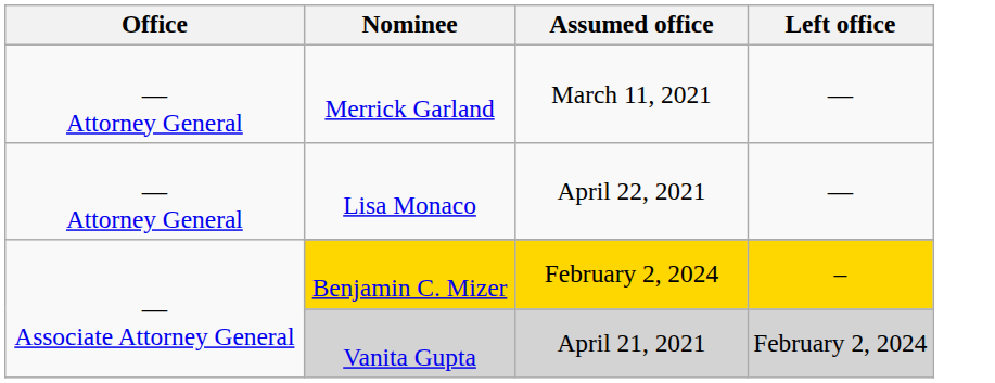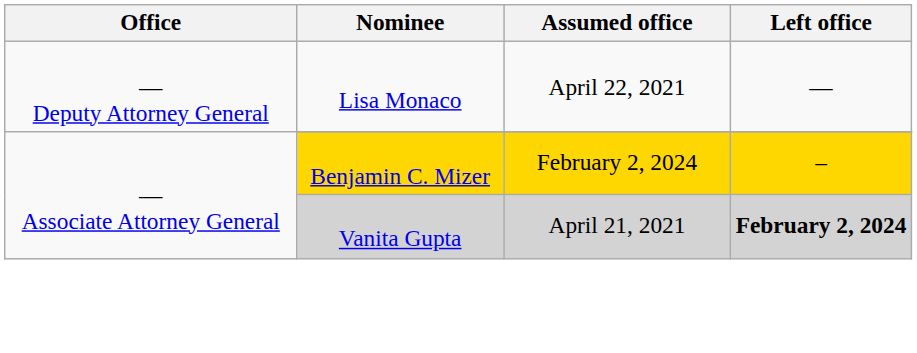- row: — Attorney General | Merrick Garland | March 11, 2021 | —
Lisa Monaco | Office: — Attorney General -> — Deputy Attorney General
Vanita Gupta | Left office: normal -> bold
